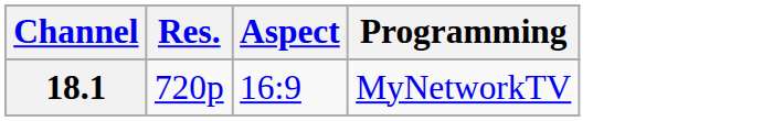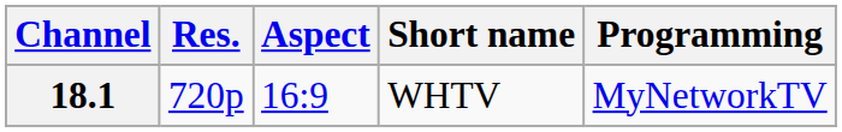+ column: Short name | WHTV
